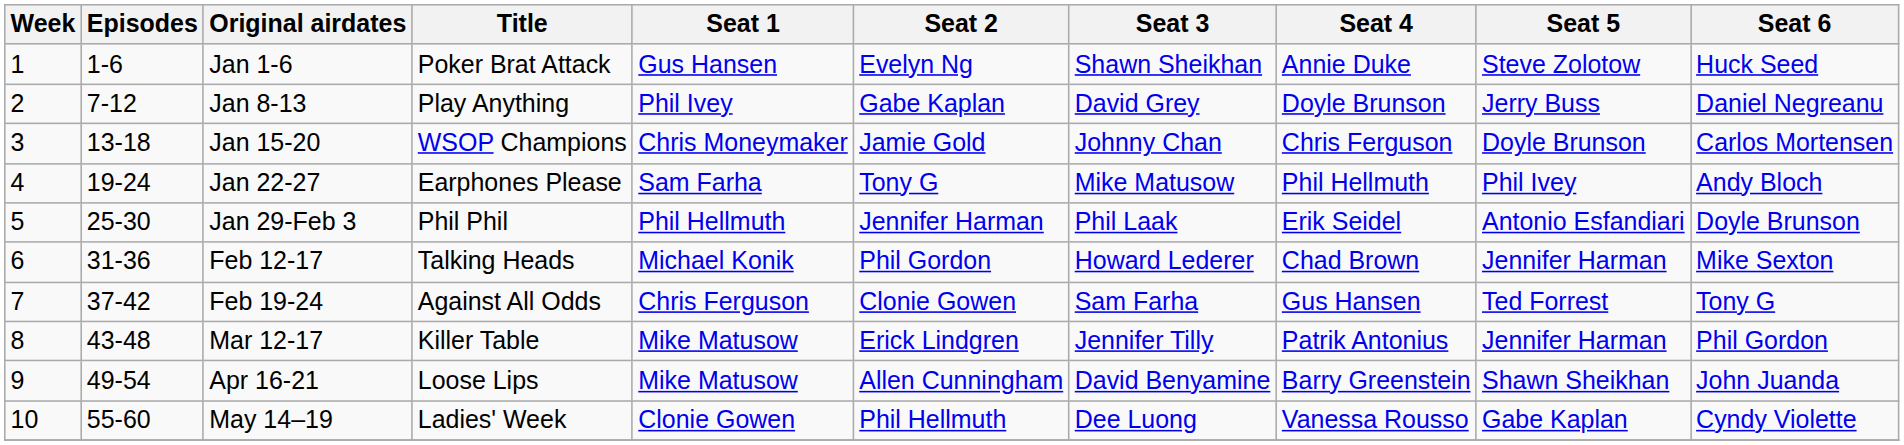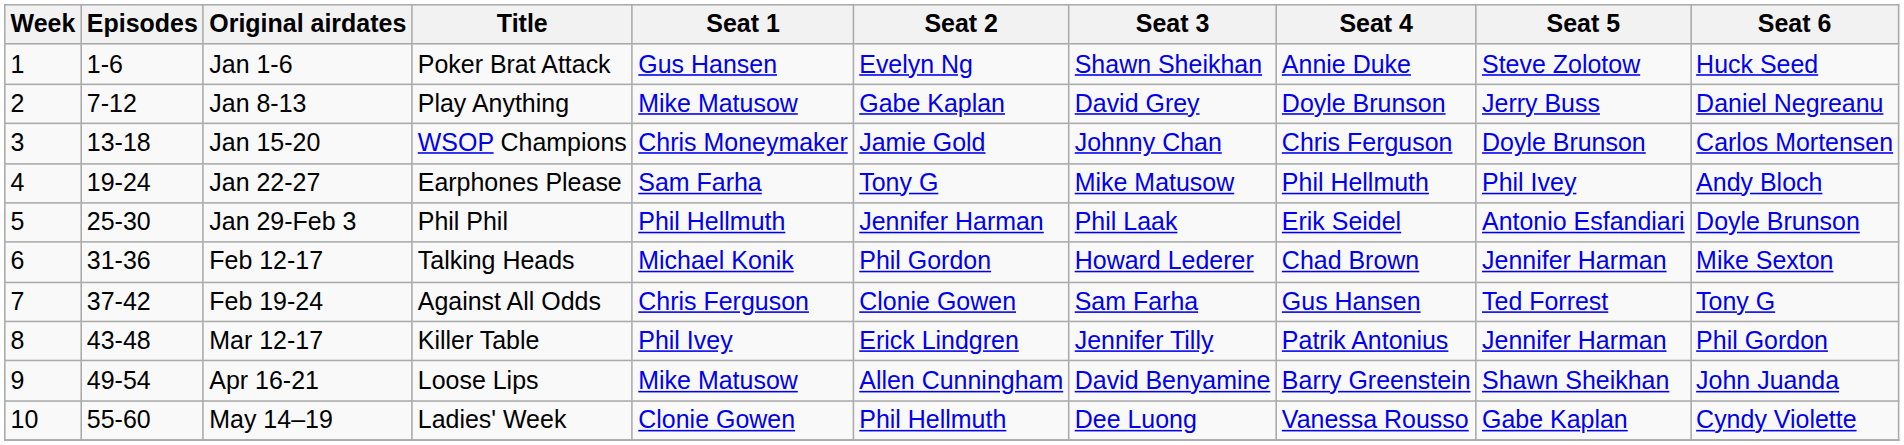Jan 8-13 | Seat 1: Phil Ivey -> Mike Matusow
Mar 12-17 | Seat 1: Mike Matusow -> Phil Ivey
